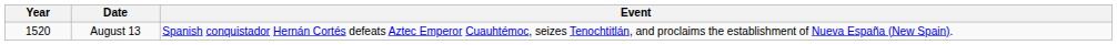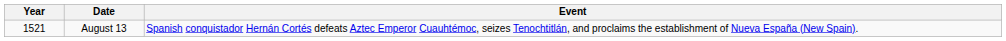August 13 | Year: 1520 -> 1521
